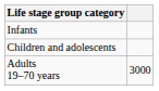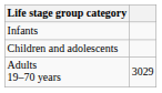Adults 19–70 years | column 2: 3000 -> 3029
